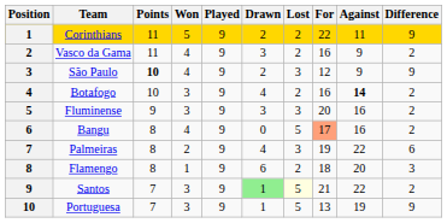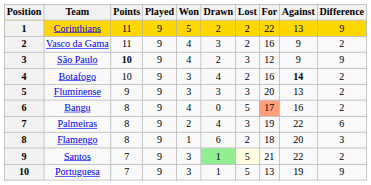columns swapped: Played <-> Won
Corinthians | Against: 11 -> 13
Fluminense | Against: 16 -> 13
